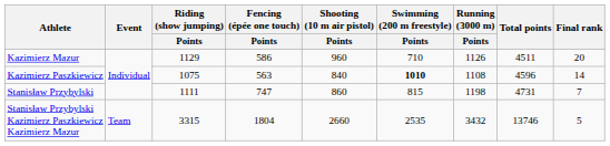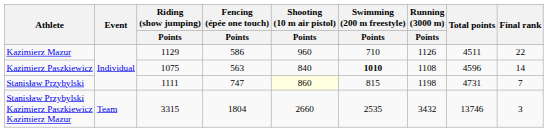Kazimierz Mazur | Final rank: 20 -> 22
Stanisław Przybylski | Shooting (10 m air pistol) / Points: no background -> lightyellow background
Stanisław Przybylski Kazimierz Paszkiewicz Kazimierz Mazur | Final rank: 5 -> 3
